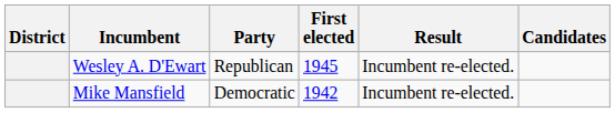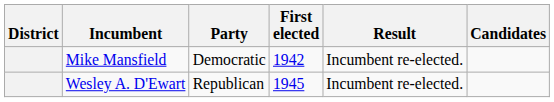rows swapped: Mike Mansfield <-> Wesley A. D'Ewart
